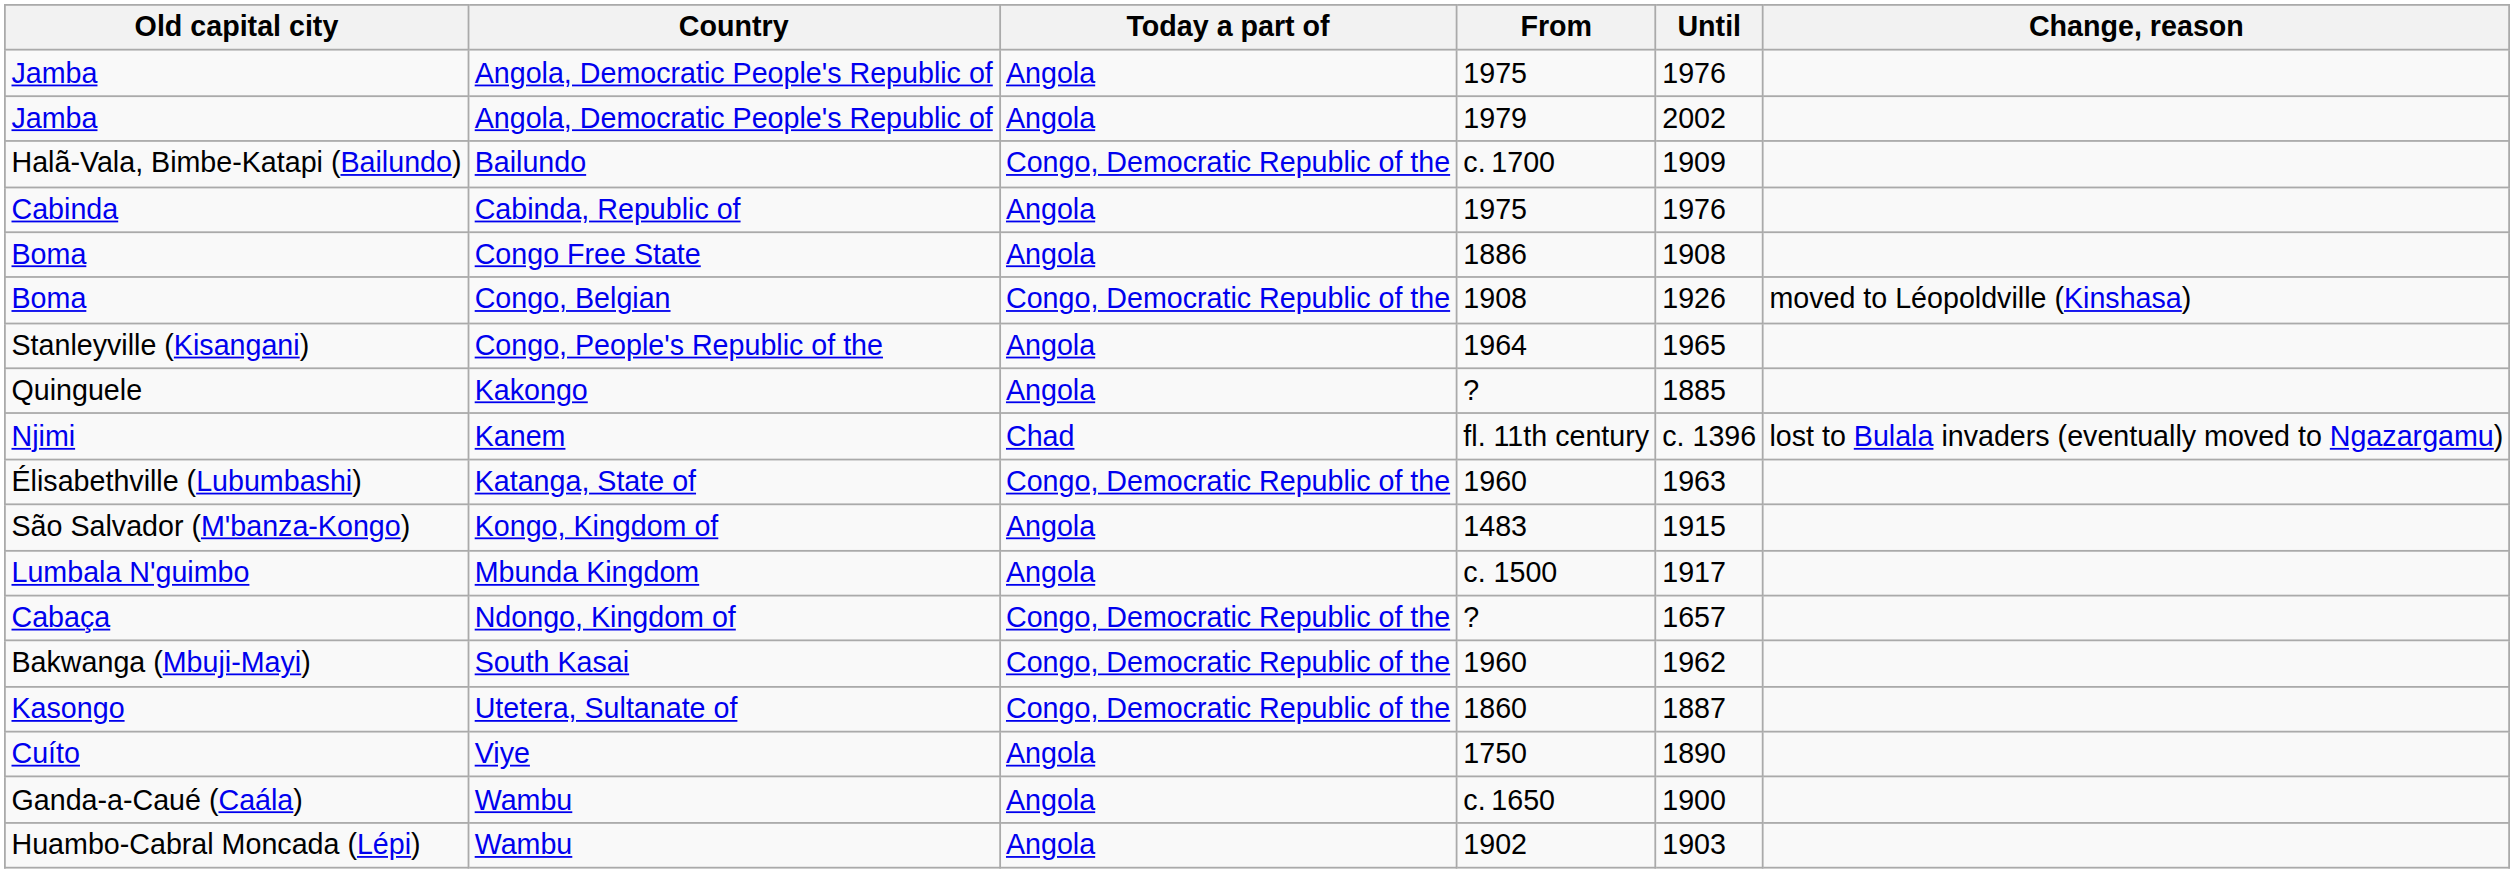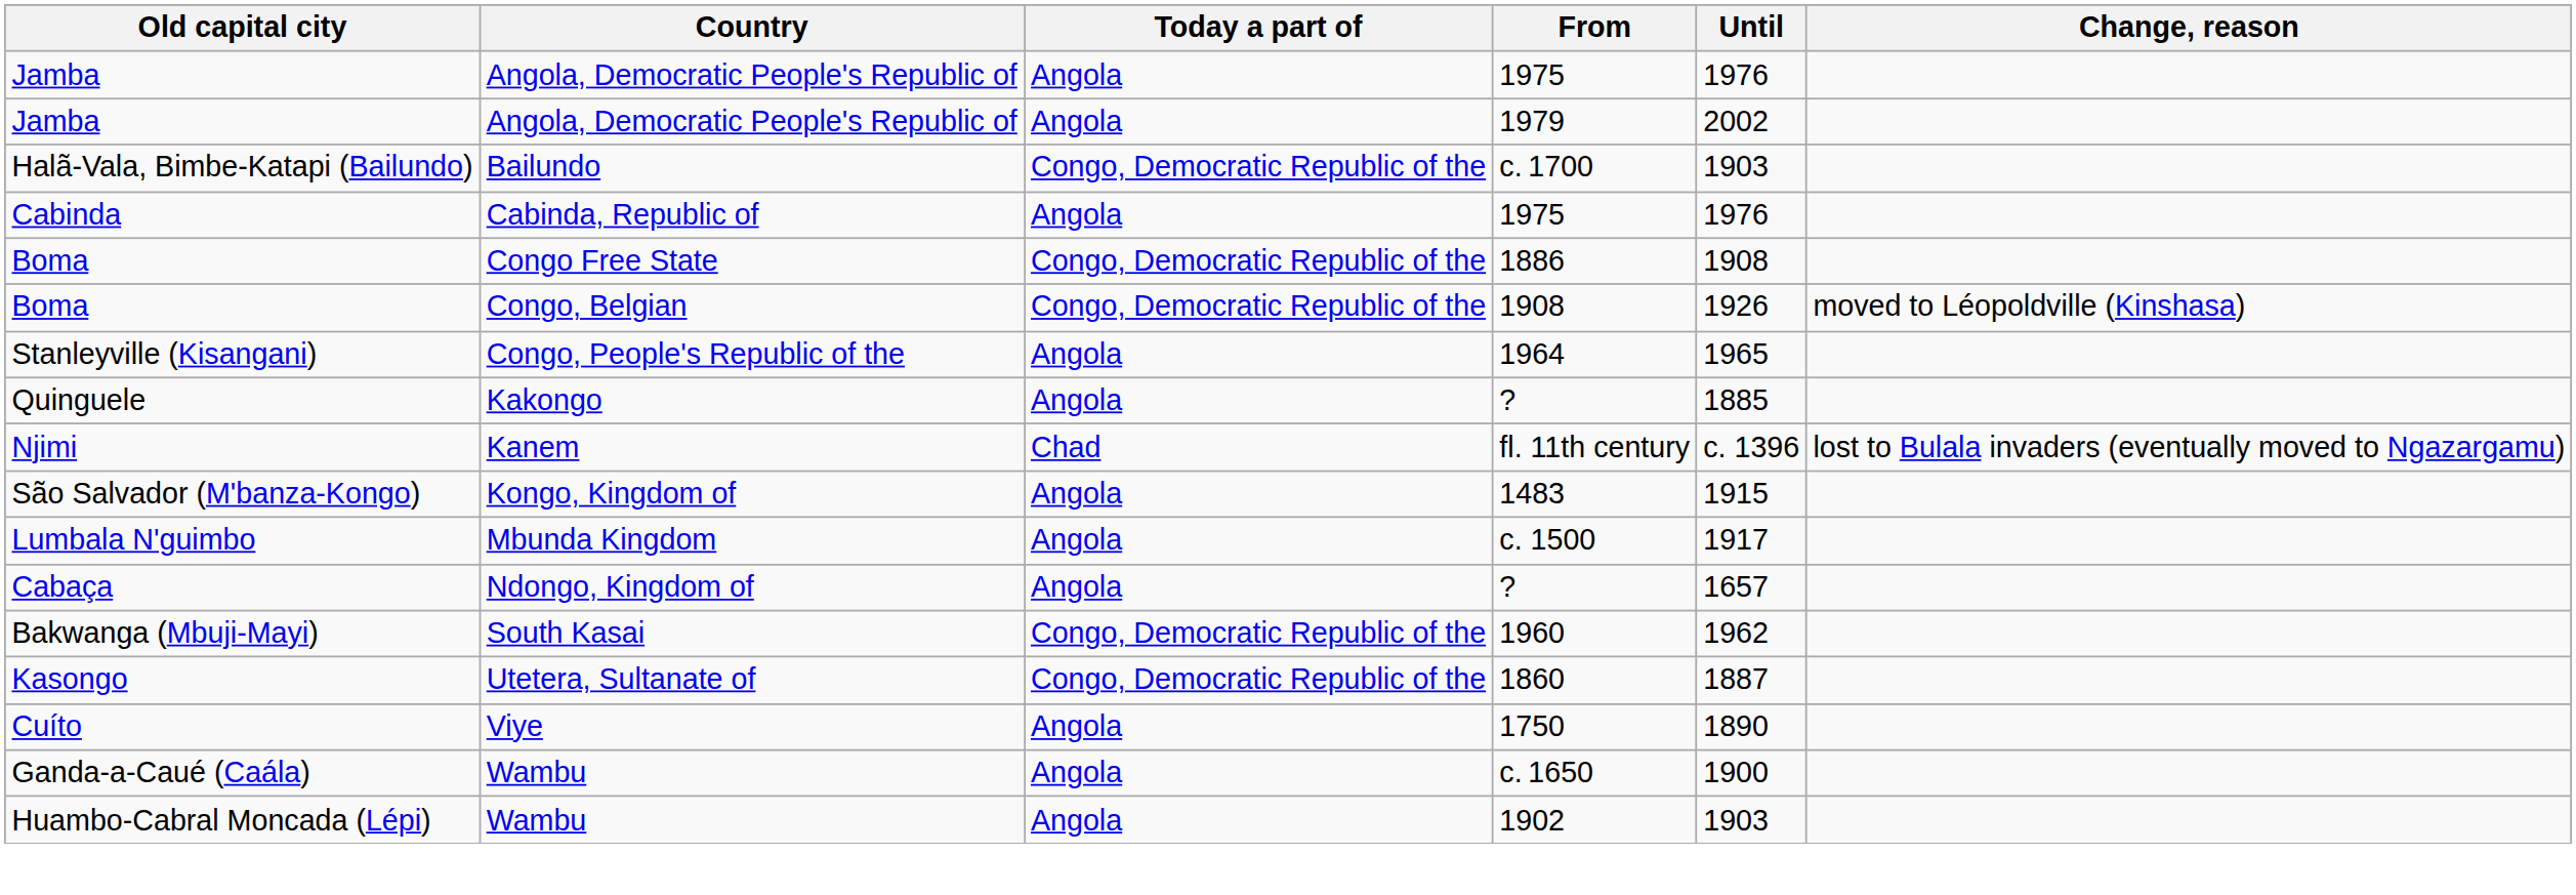Halã-Vala, Bimbe-Katapi (Bailundo) | Until: 1909 -> 1903
Boma / 1886 | Today a part of: Angola -> Congo, Democratic Republic of the
- row: Élisabethville (Lubumbashi) | Katanga, State of | Congo, Democratic Republic of the | 1960 | 1963
Cabaça | Today a part of: Congo, Democratic Republic of the -> Angola
